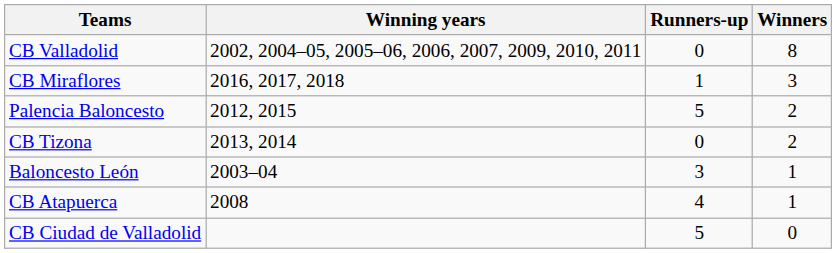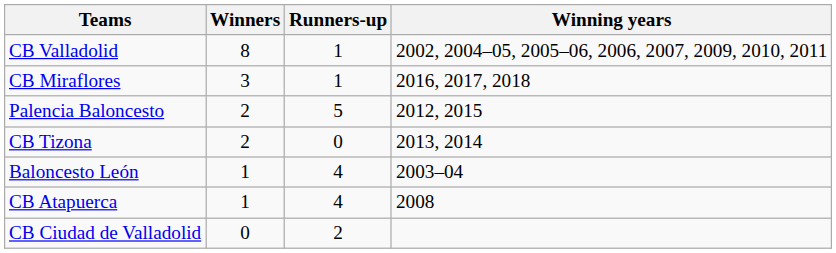columns swapped: Winners <-> Winning years
CB Valladolid | Runners-up: 0 -> 1
Baloncesto León | Runners-up: 3 -> 4
CB Ciudad de Valladolid | Runners-up: 5 -> 2
